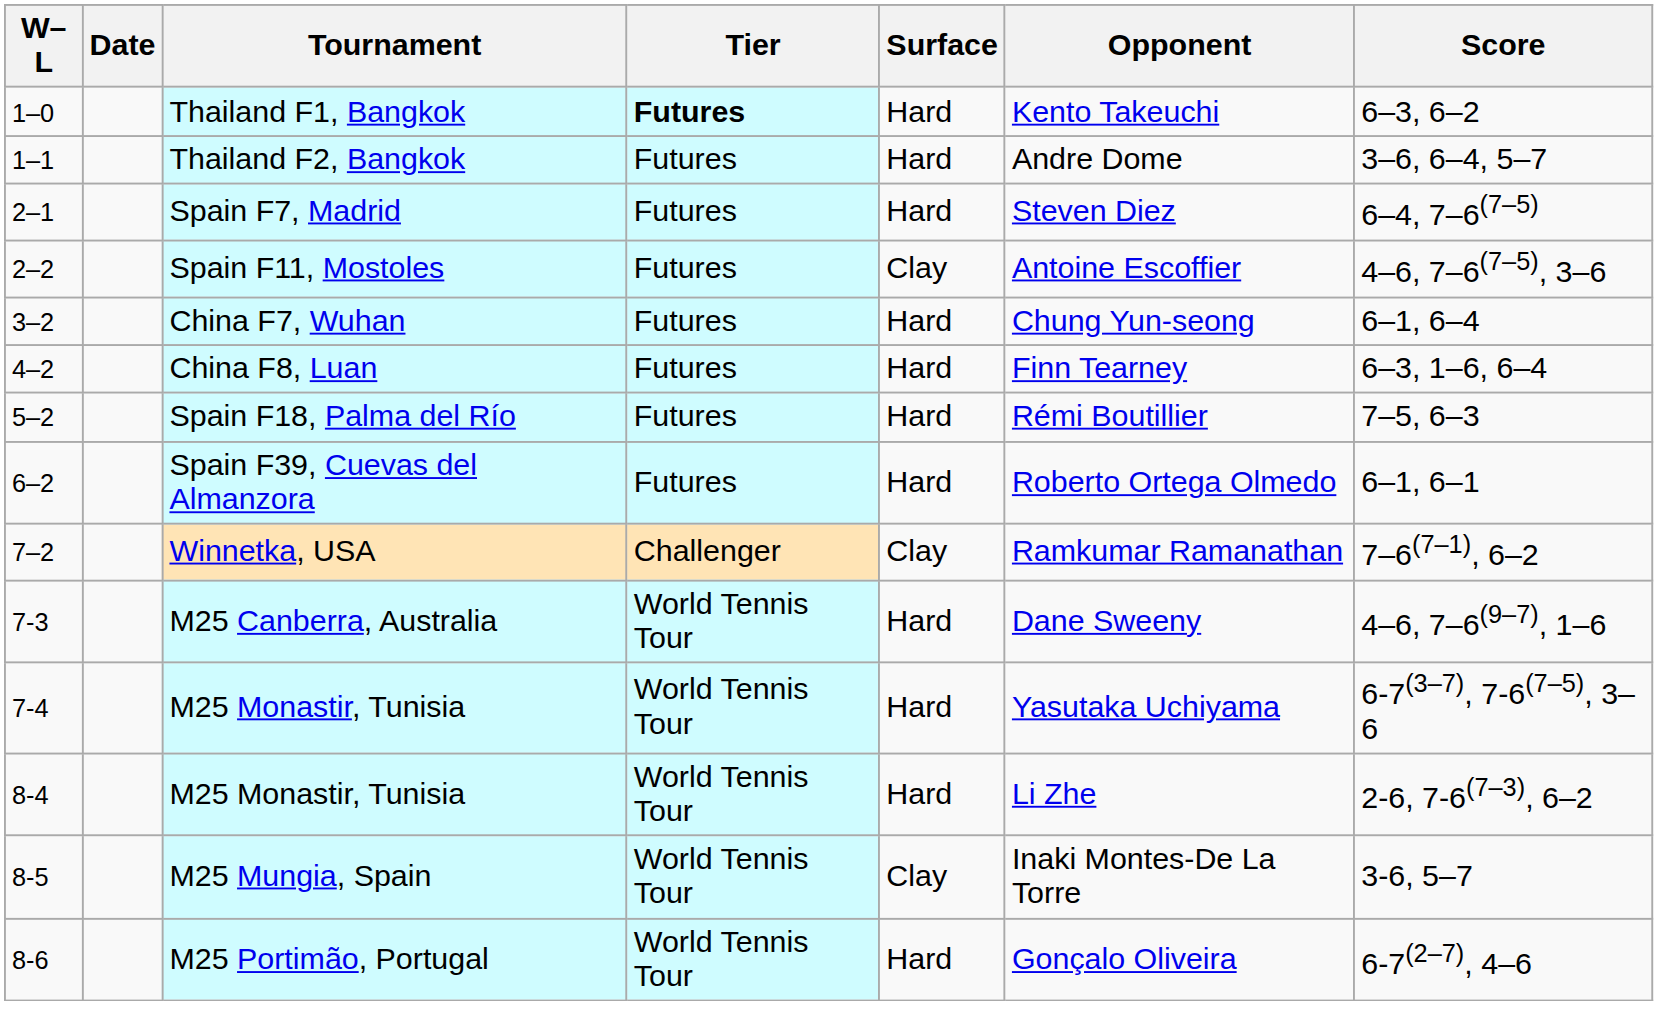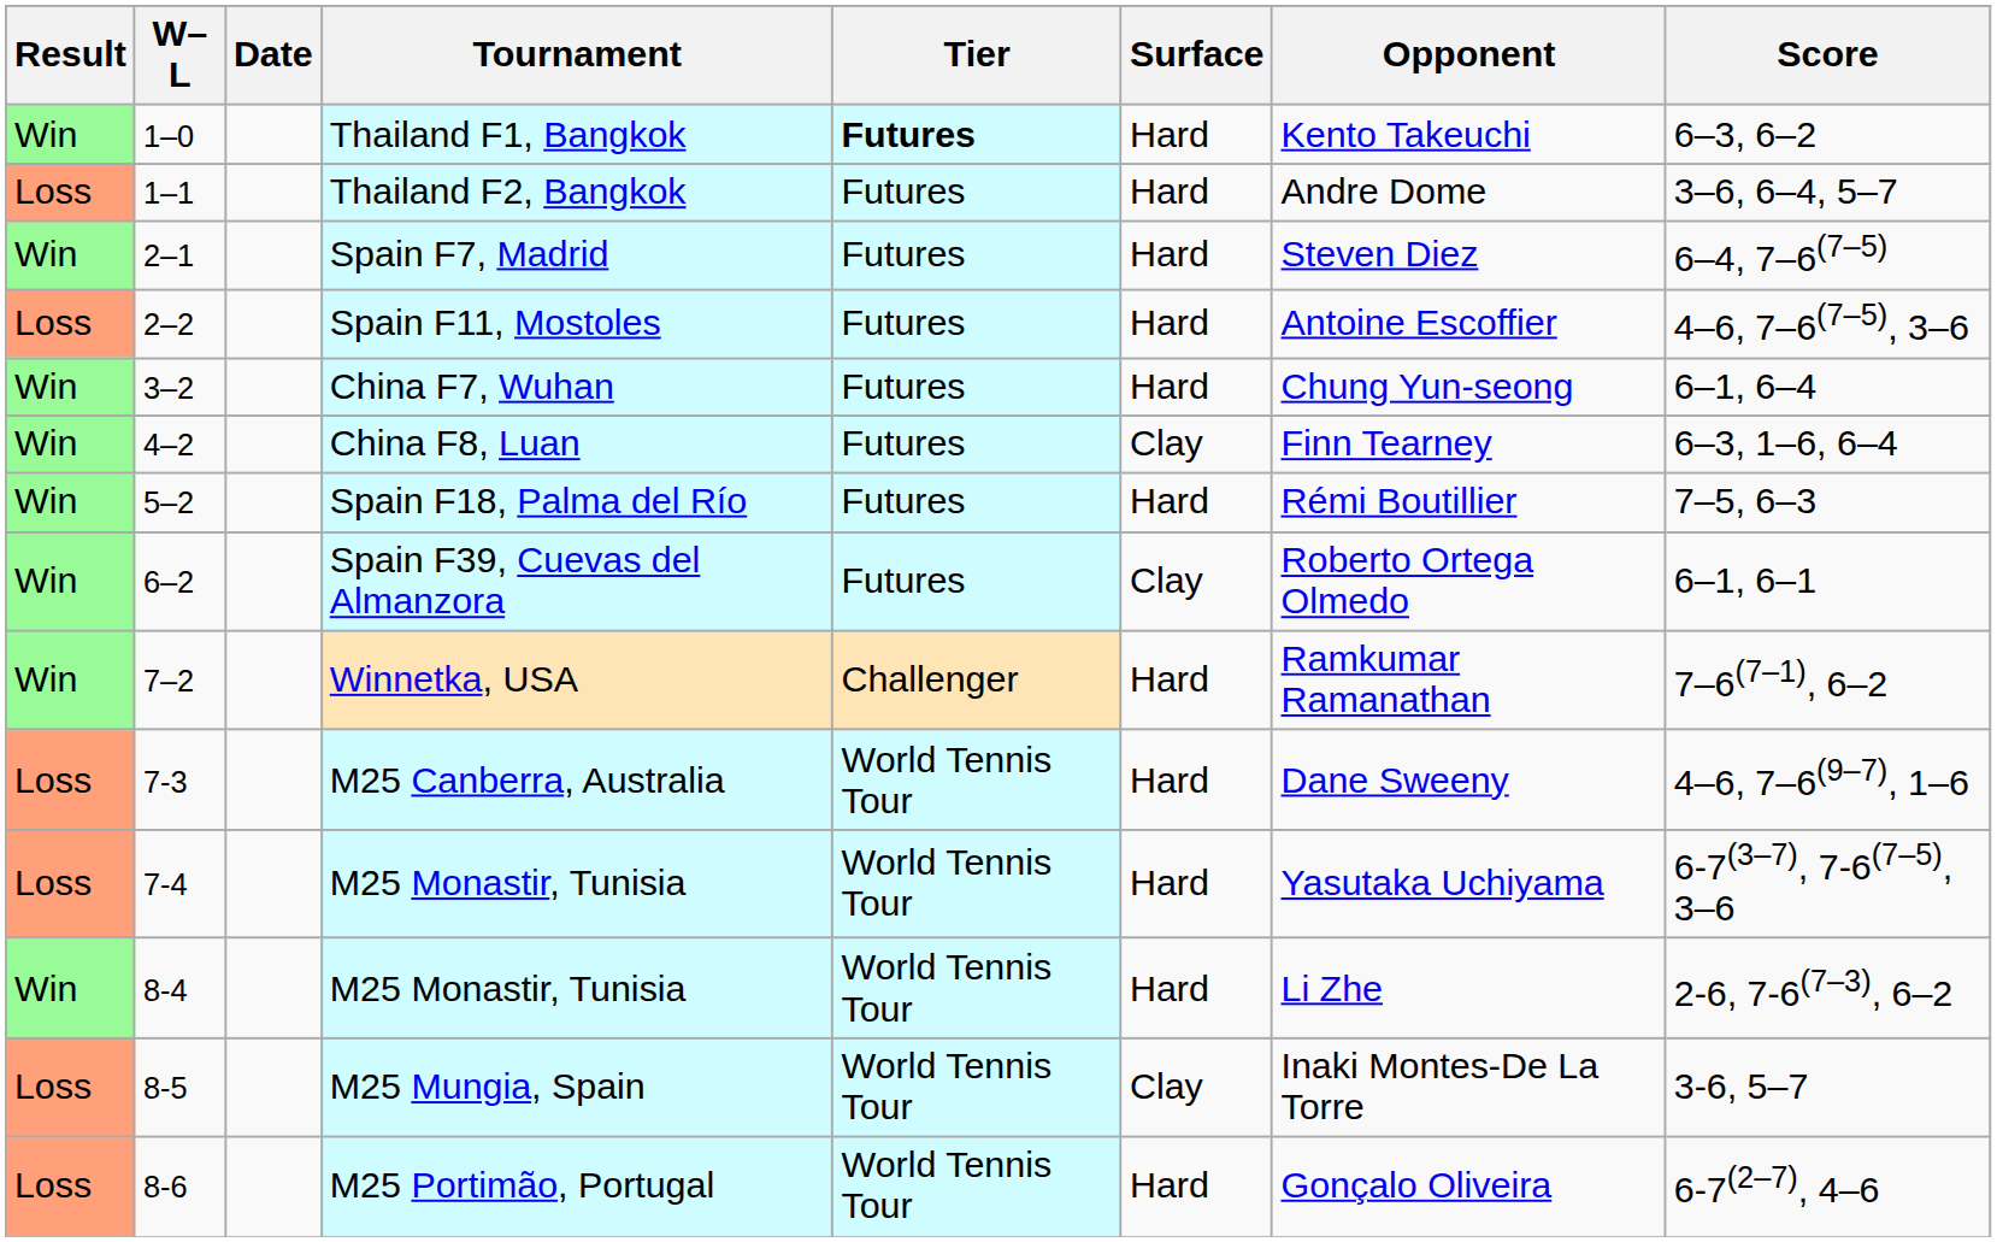+ column: Result | Win | Loss | Win | Loss | Win | Win | Win | Win | Win | Loss | Loss | Win | Loss | Loss
Spain F11, Mostoles | Surface: Clay -> Hard
China F8, Luan | Surface: Hard -> Clay
Spain F39, Cuevas del Almanzora | Surface: Hard -> Clay
Winnetka, USA | Surface: Clay -> Hard
